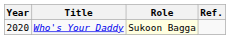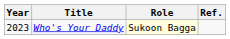Who's Your Daddy | Year: 2020 -> 2023
